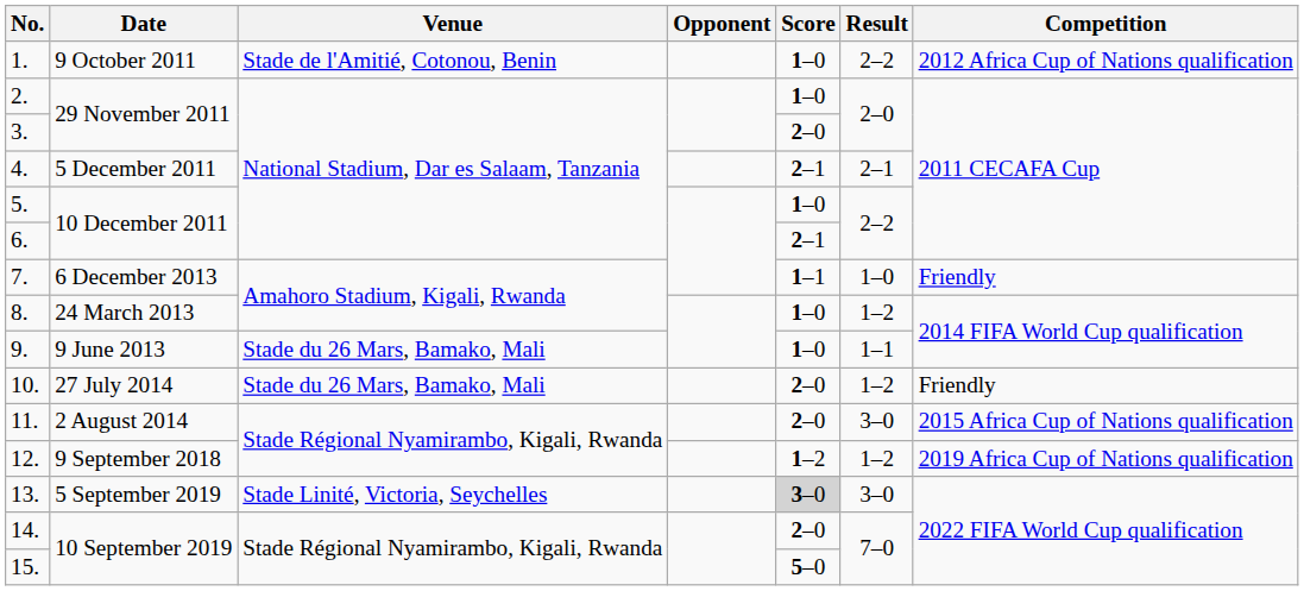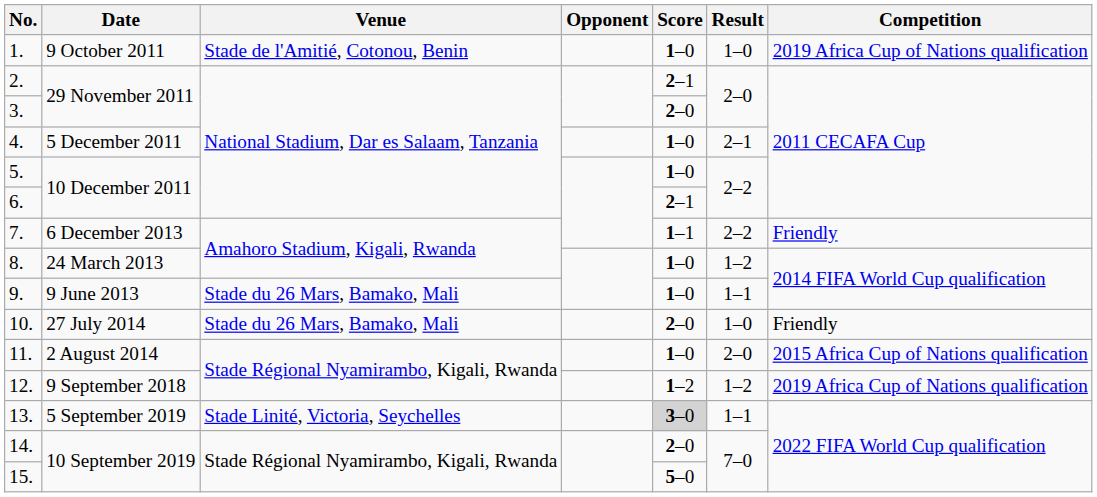1. | Result: 2–2 -> 1–0
1. | Competition: 2012 Africa Cup of Nations qualification -> 2019 Africa Cup of Nations qualification
2. | Score: 1–0 -> 2–1
4. | Score: 2–1 -> 1–0
7. | Result: 1–0 -> 2–2
10. | Result: 1–2 -> 1–0
11. | Score: 2–0 -> 1–0
11. | Result: 3–0 -> 2–0
13. | Result: 3–0 -> 1–1
